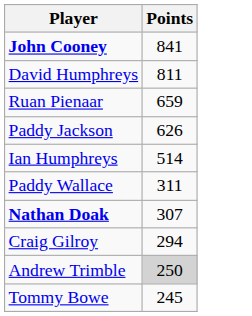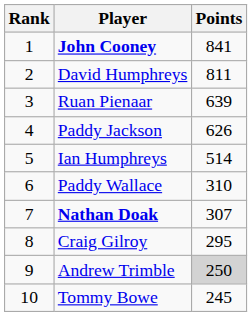+ column: Rank | 1 | 2 | 3 | 4 | 5 | 6 | 7 | 8 | 9 | 10
Ruan Pienaar | Points: 659 -> 639
Paddy Wallace | Points: 311 -> 310
Craig Gilroy | Points: 294 -> 295
